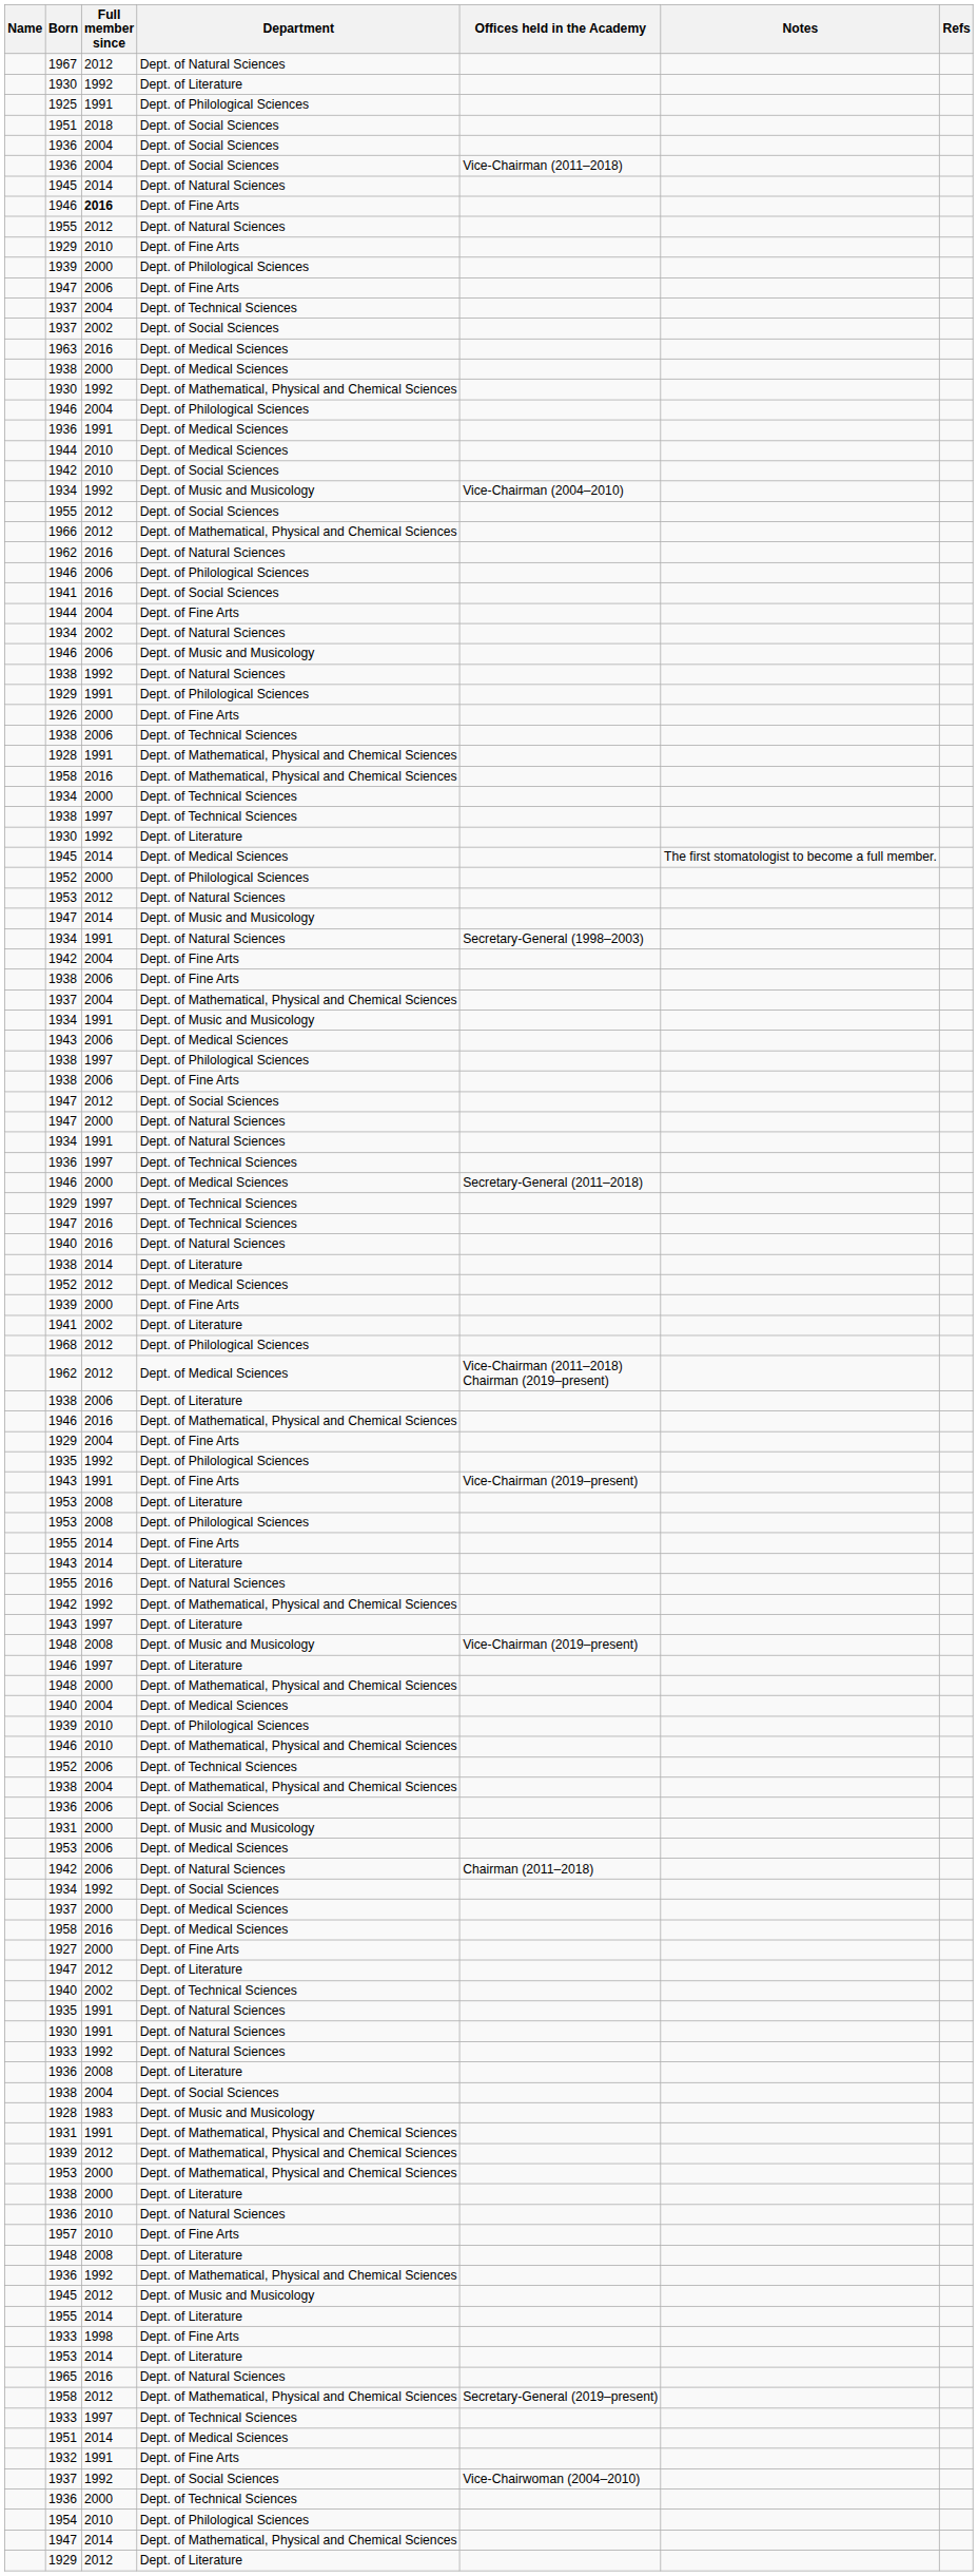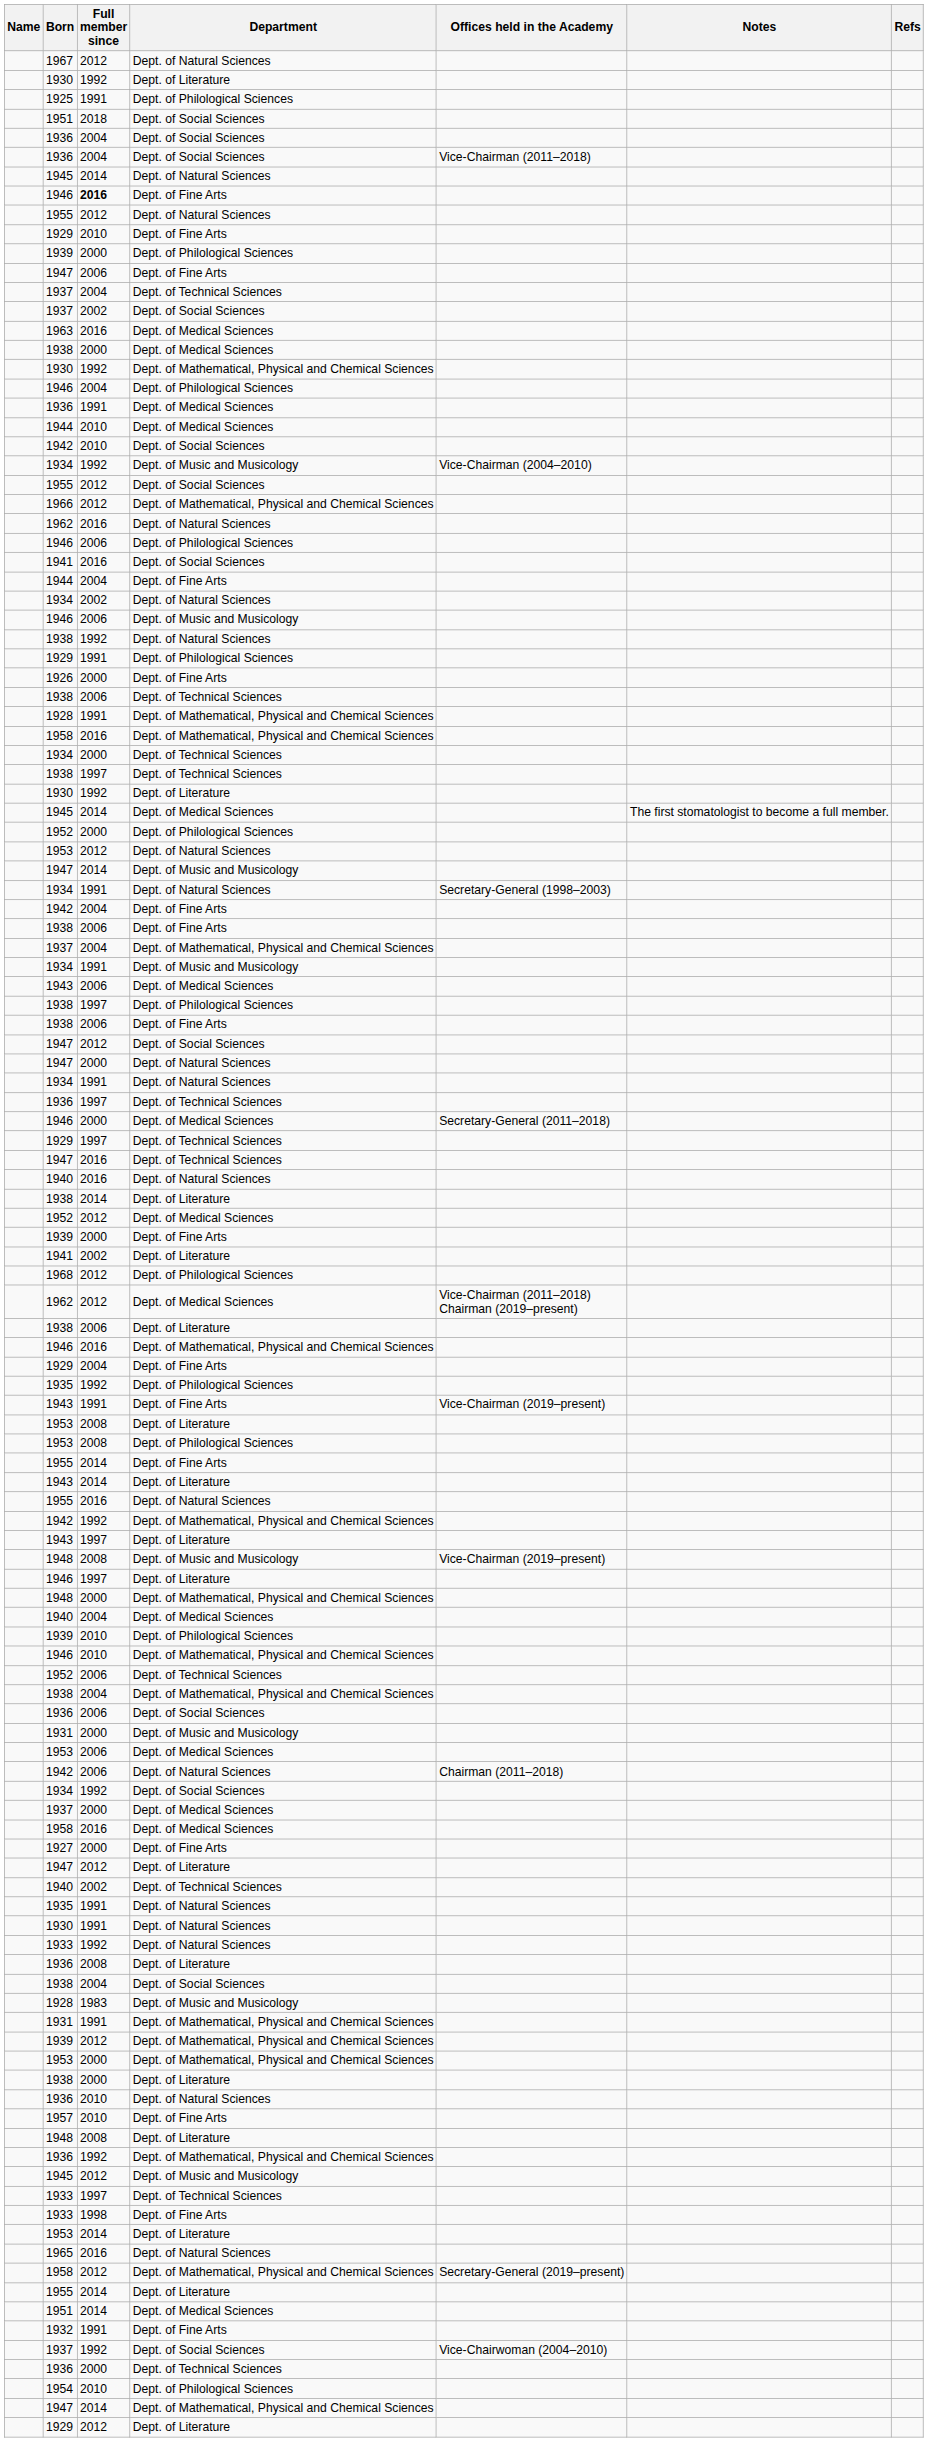rows swapped: 1933 / Dept. of Technical Sciences <-> 1955 / Dept. of Literature
